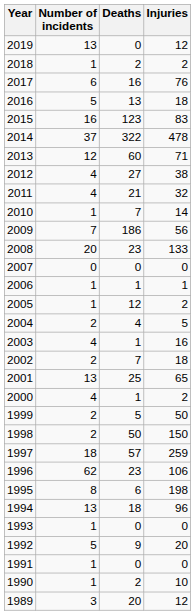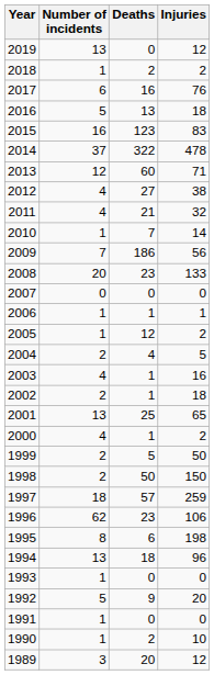2002 | Deaths: 7 -> 1
